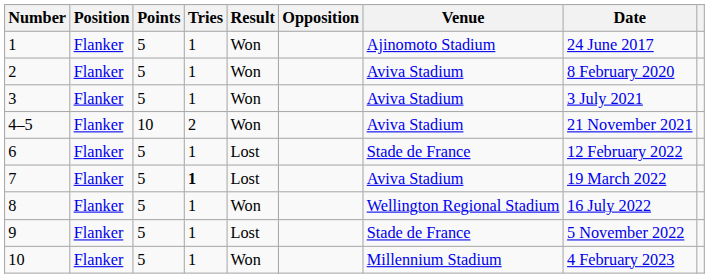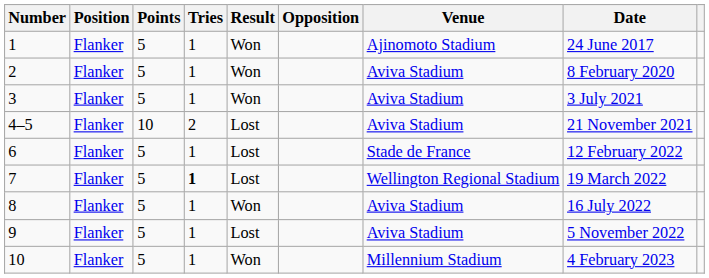4–5 | Result: Won -> Lost
7 | Venue: Aviva Stadium -> Wellington Regional Stadium
8 | Venue: Wellington Regional Stadium -> Aviva Stadium
9 | Venue: Stade de France -> Aviva Stadium
